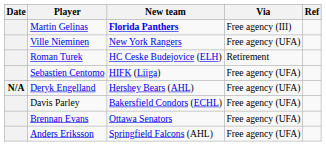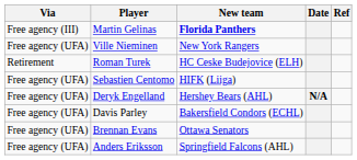columns swapped: Date <-> Via
